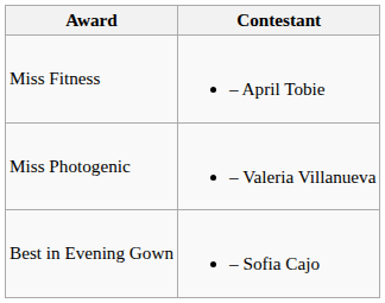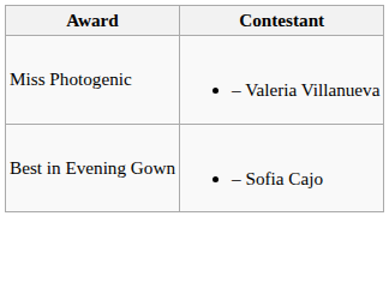- row: Miss Fitness | – April Tobie
